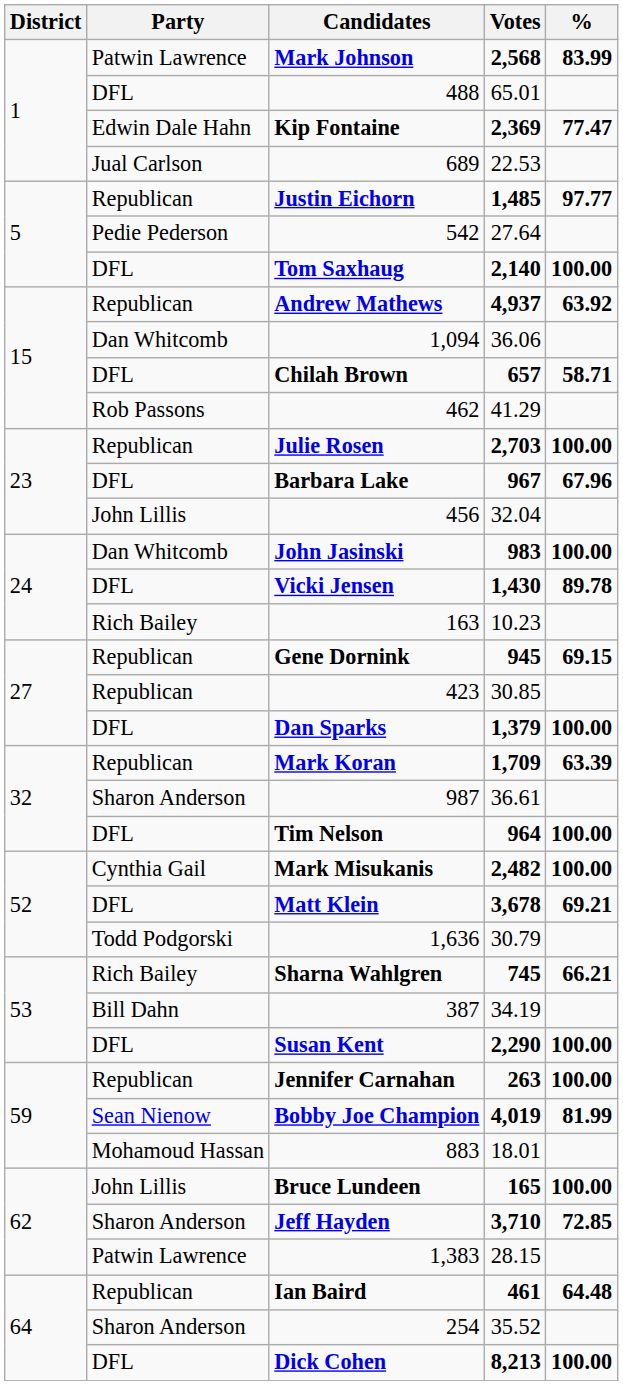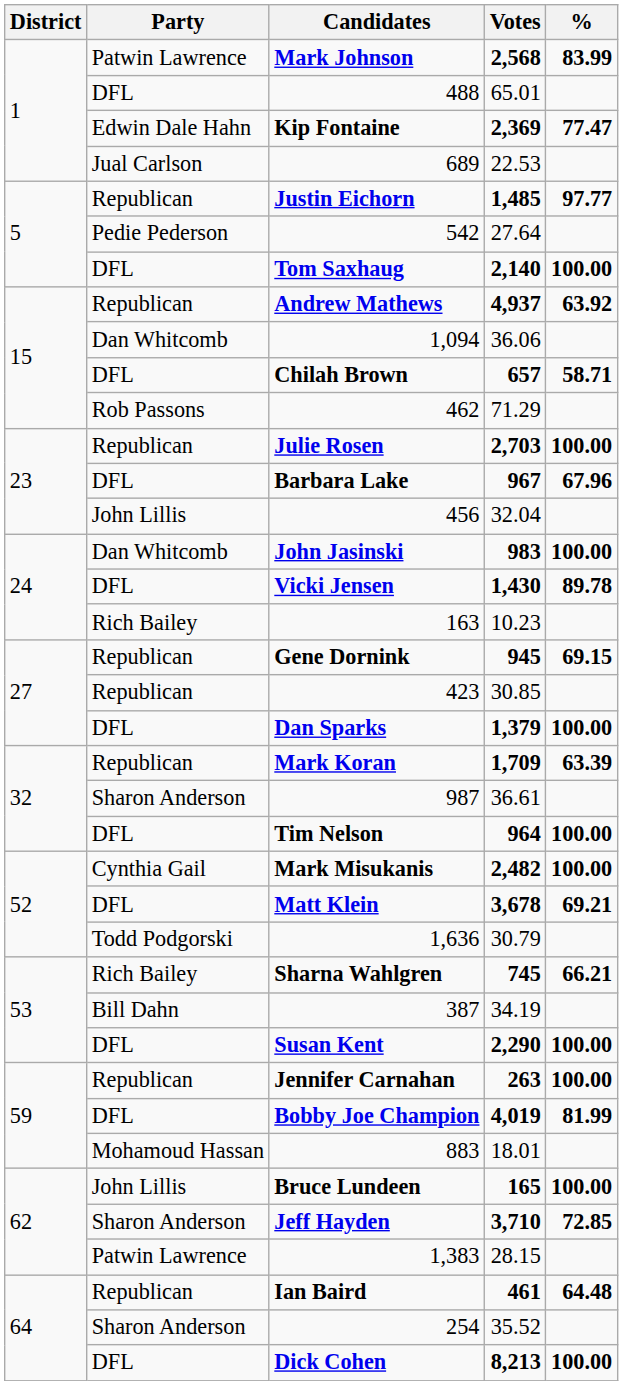462 | Votes: 41.29 -> 71.29
Bobby Joe Champion | Party: Sean Nienow -> DFL
